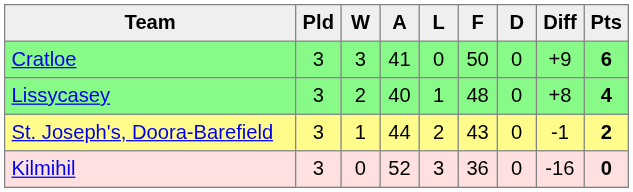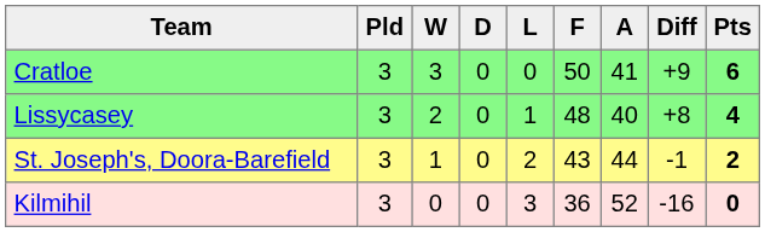columns swapped: D <-> A
